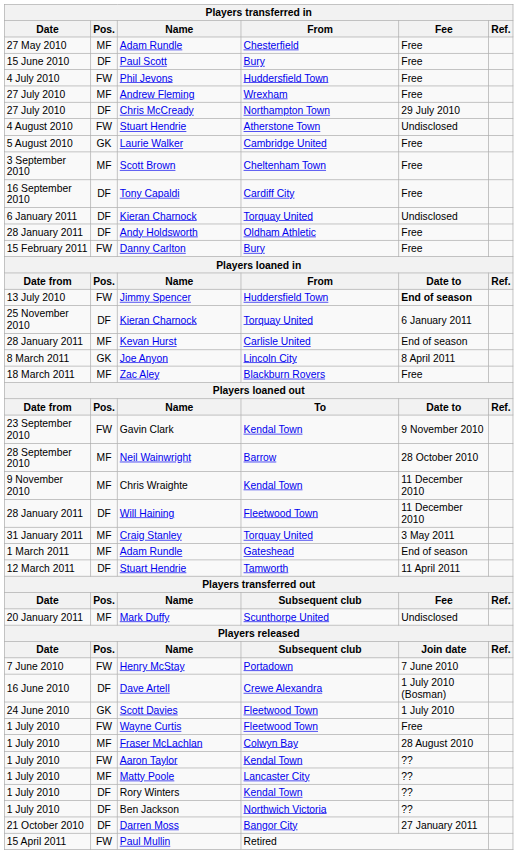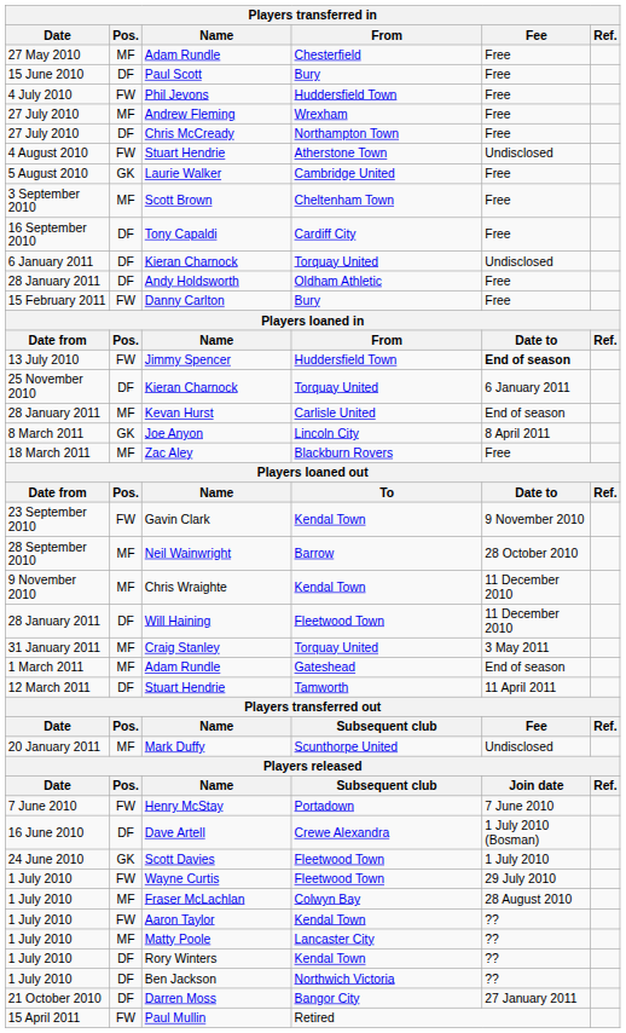Chris McCready | Fee: 29 July 2010 -> Free
Wayne Curtis | Fee: Free -> 29 July 2010
